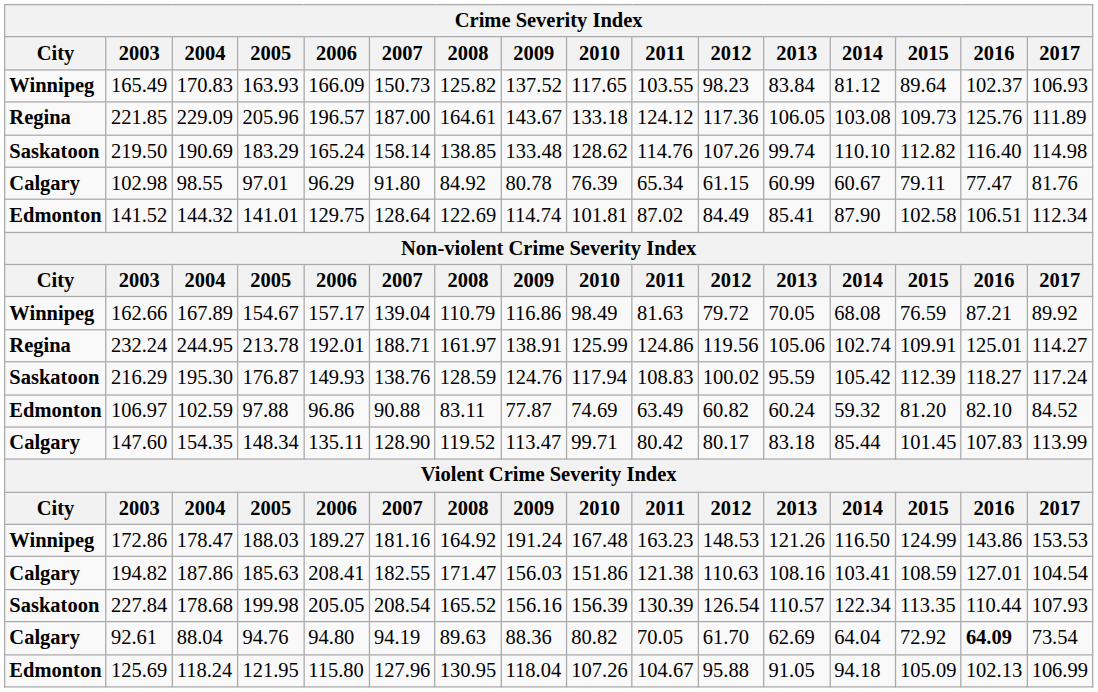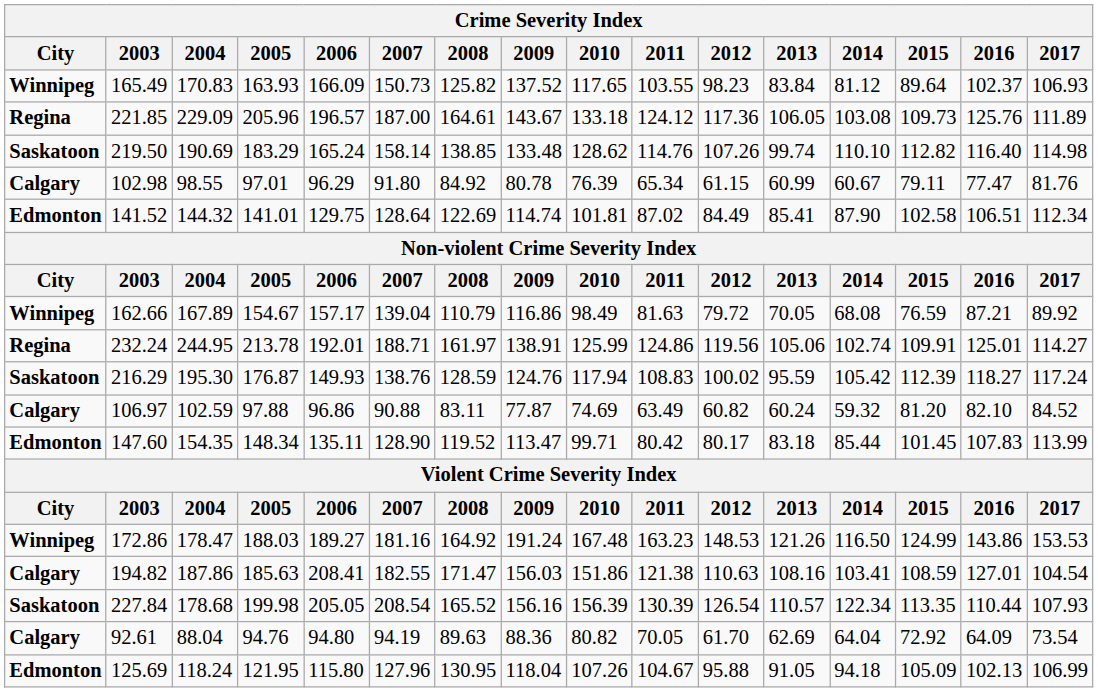106.97 | City: Edmonton -> Calgary
147.60 | City: Calgary -> Edmonton
92.61 | 2016: bold -> normal
